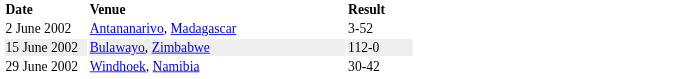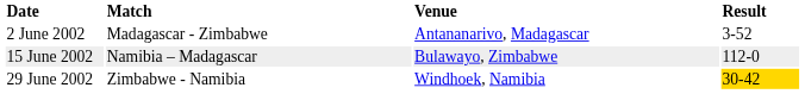+ column: Match | Madagascar - Zimbabwe | Namibia – Madagascar | Zimbabwe - Namibia
29 June 2002 | Result: no background -> gold background
